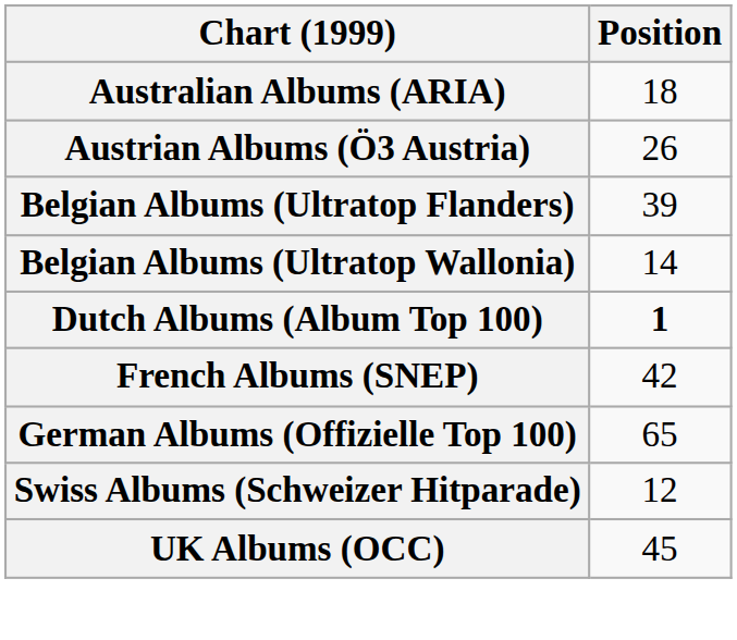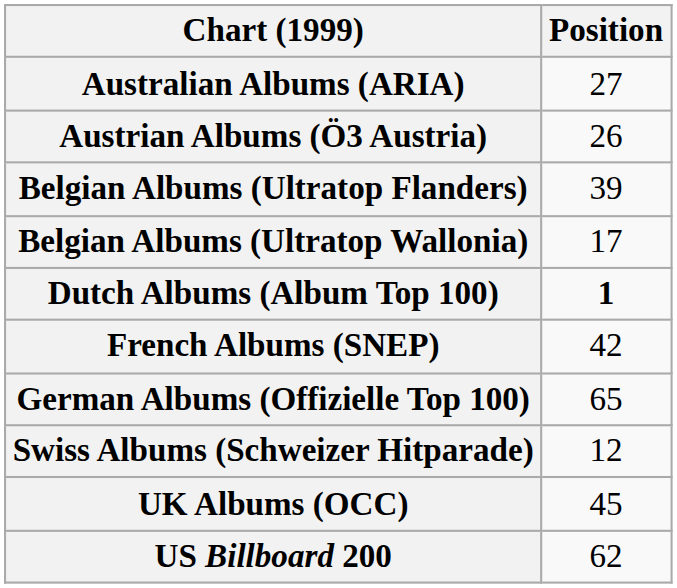Australian Albums (ARIA) | Position: 18 -> 27
Belgian Albums (Ultratop Wallonia) | Position: 14 -> 17
+ row: US Billboard 200 | 62
